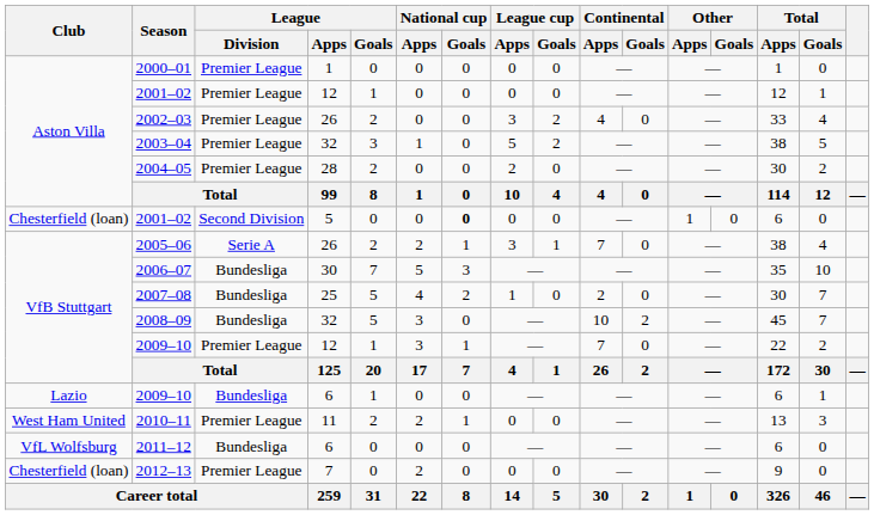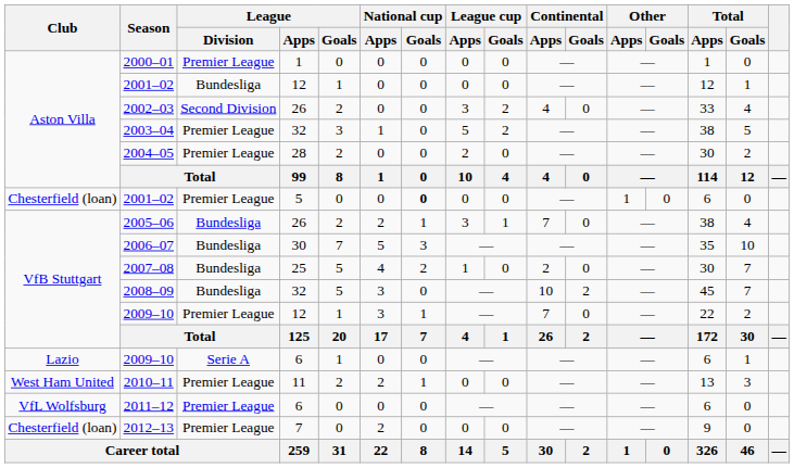2001–02 / 12 | League / Division: Premier League -> Bundesliga
2002–03 | League / Division: Premier League -> Second Division
2001–02 / 5 | League / Division: Second Division -> Premier League
2005–06 | League / Division: Serie A -> Bundesliga
2009–10 / 6 | League / Division: Bundesliga -> Serie A
2011–12 | League / Division: Bundesliga -> Premier League
